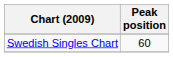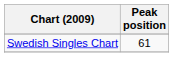Swedish Singles Chart | Peak position: 60 -> 61
